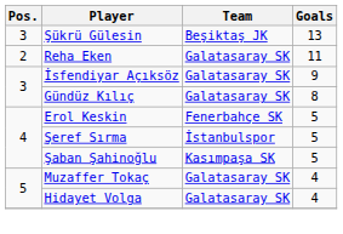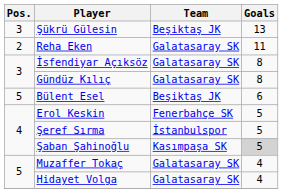İsfendiyar Açıksöz | Goals: 9 -> 8
+ row: 5 | Bülent Esel | Beşiktaş JK | 6
Şaban Şahinoğlu | Goals: no background -> lightgrey background
